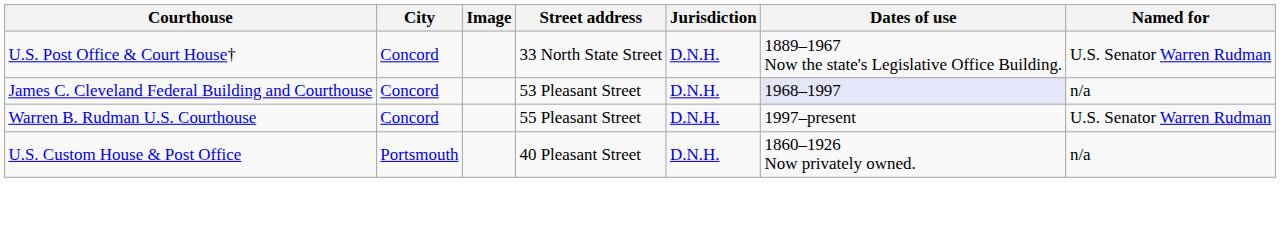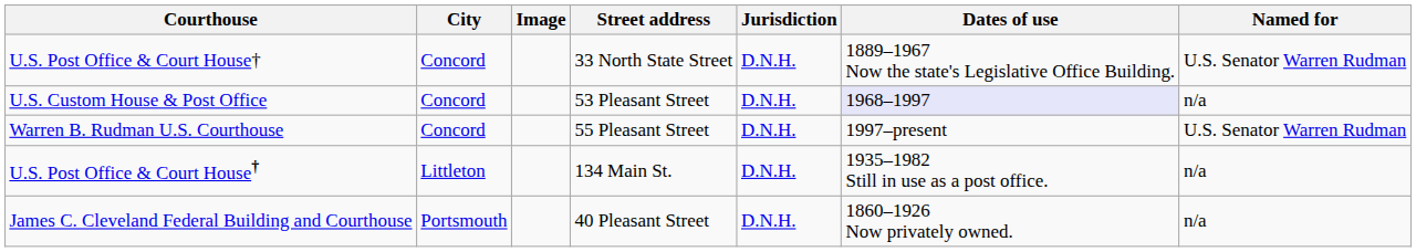53 Pleasant Street | Courthouse: James C. Cleveland Federal Building and Courthouse -> U.S. Custom House & Post Office
+ row: U.S. Post Office & Court House† | Littleton | 134 Main St. | D.N.H. | 1935–1982 Still in use as a post office. | n/a
40 Pleasant Street | Courthouse: U.S. Custom House & Post Office -> James C. Cleveland Federal Building and Courthouse
